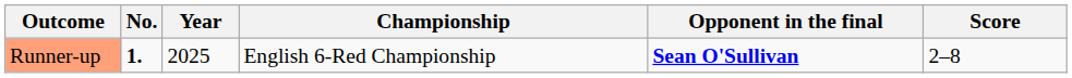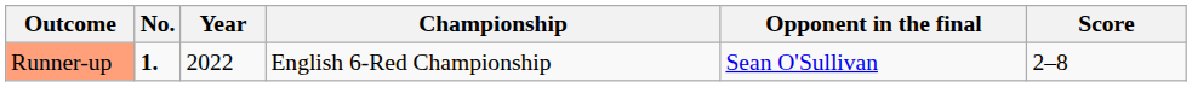Runner-up | Year: 2025 -> 2022
Runner-up | Opponent in the final: bold -> normal
